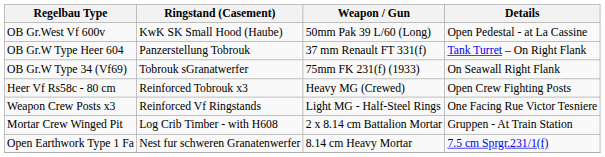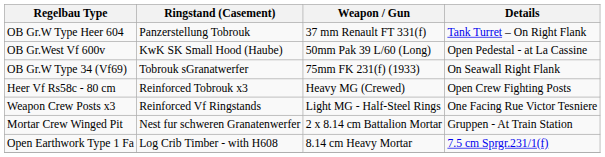rows swapped: OB Gr.West Vf 600v <-> OB Gr.W Type Heer 604
Mortar Crew Winged Pit | Ringstand (Casement): Log Crib Timber - with H608 -> Nest fur schweren Granatenwerfer
Open Earthwork Type 1 Fa | Ringstand (Casement): Nest fur schweren Granatenwerfer -> Log Crib Timber - with H608
